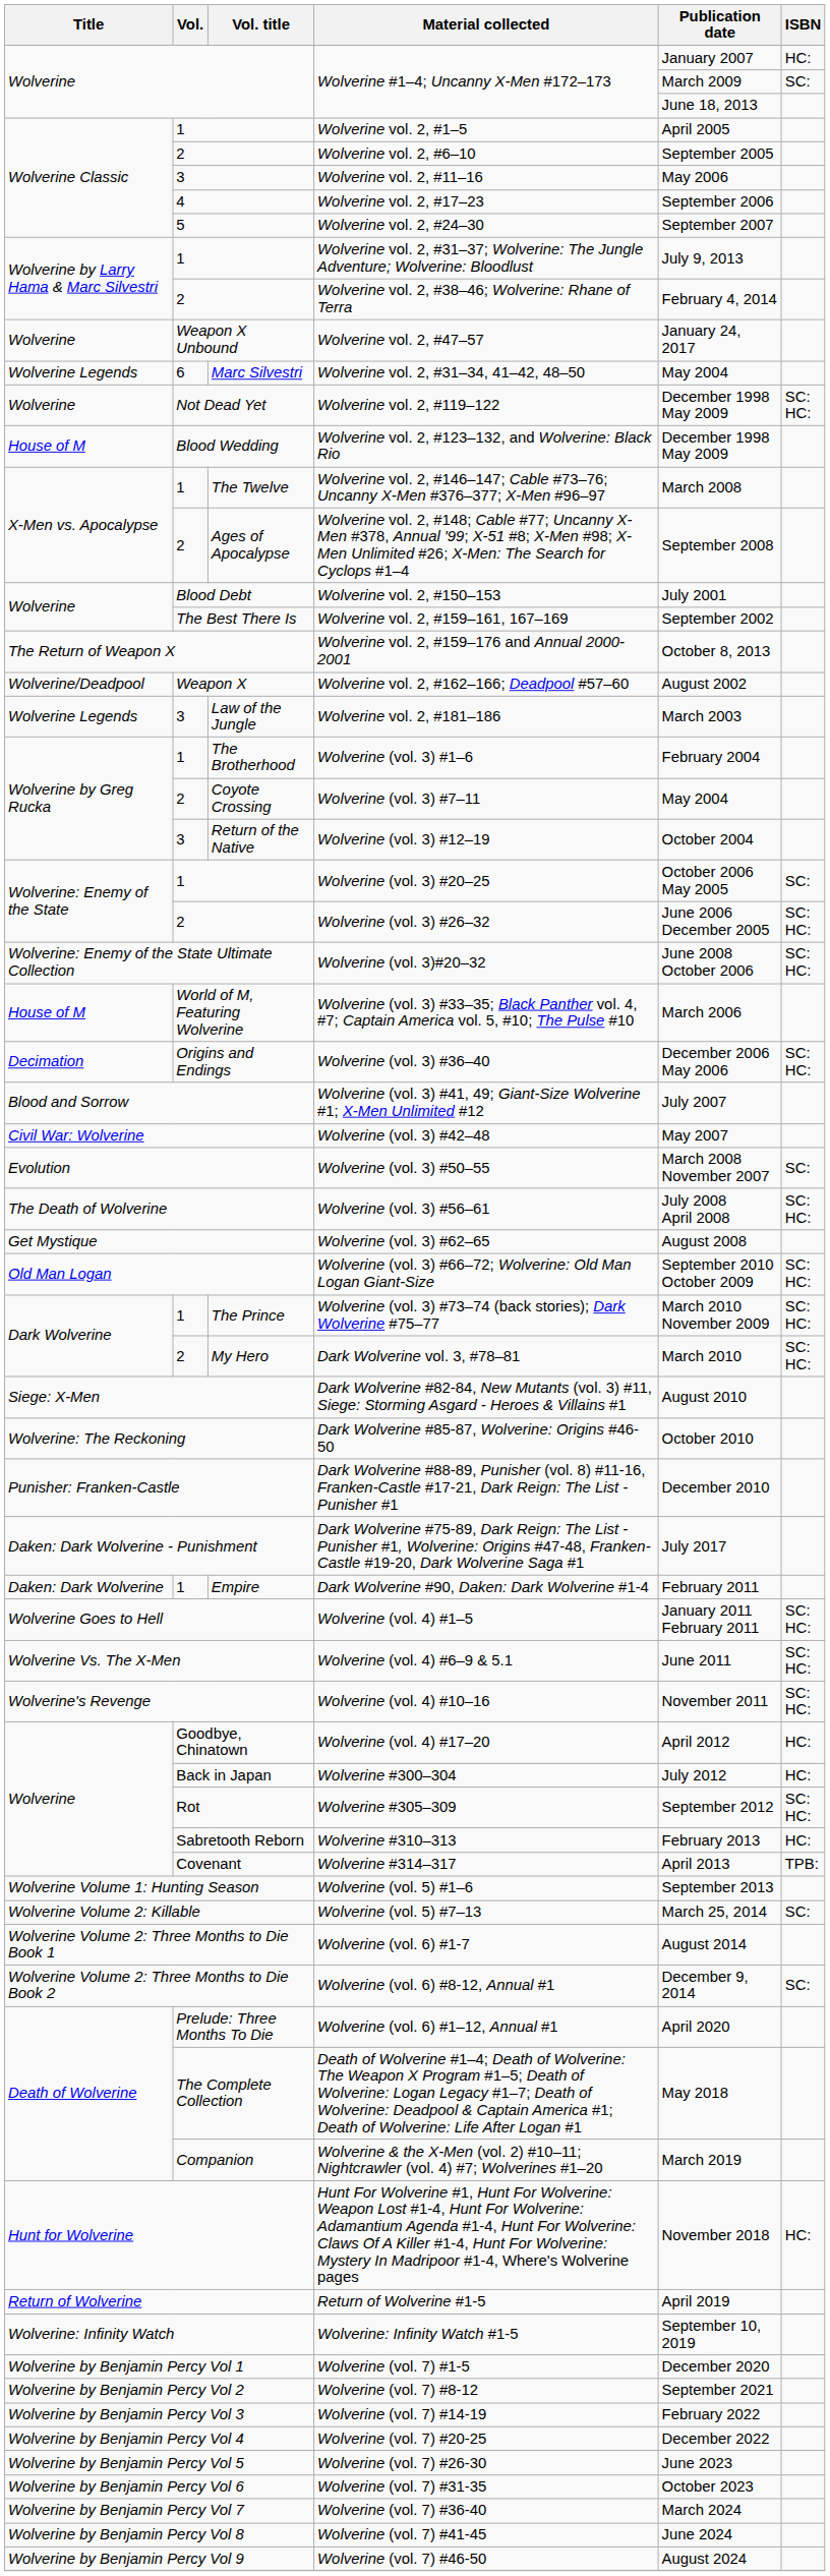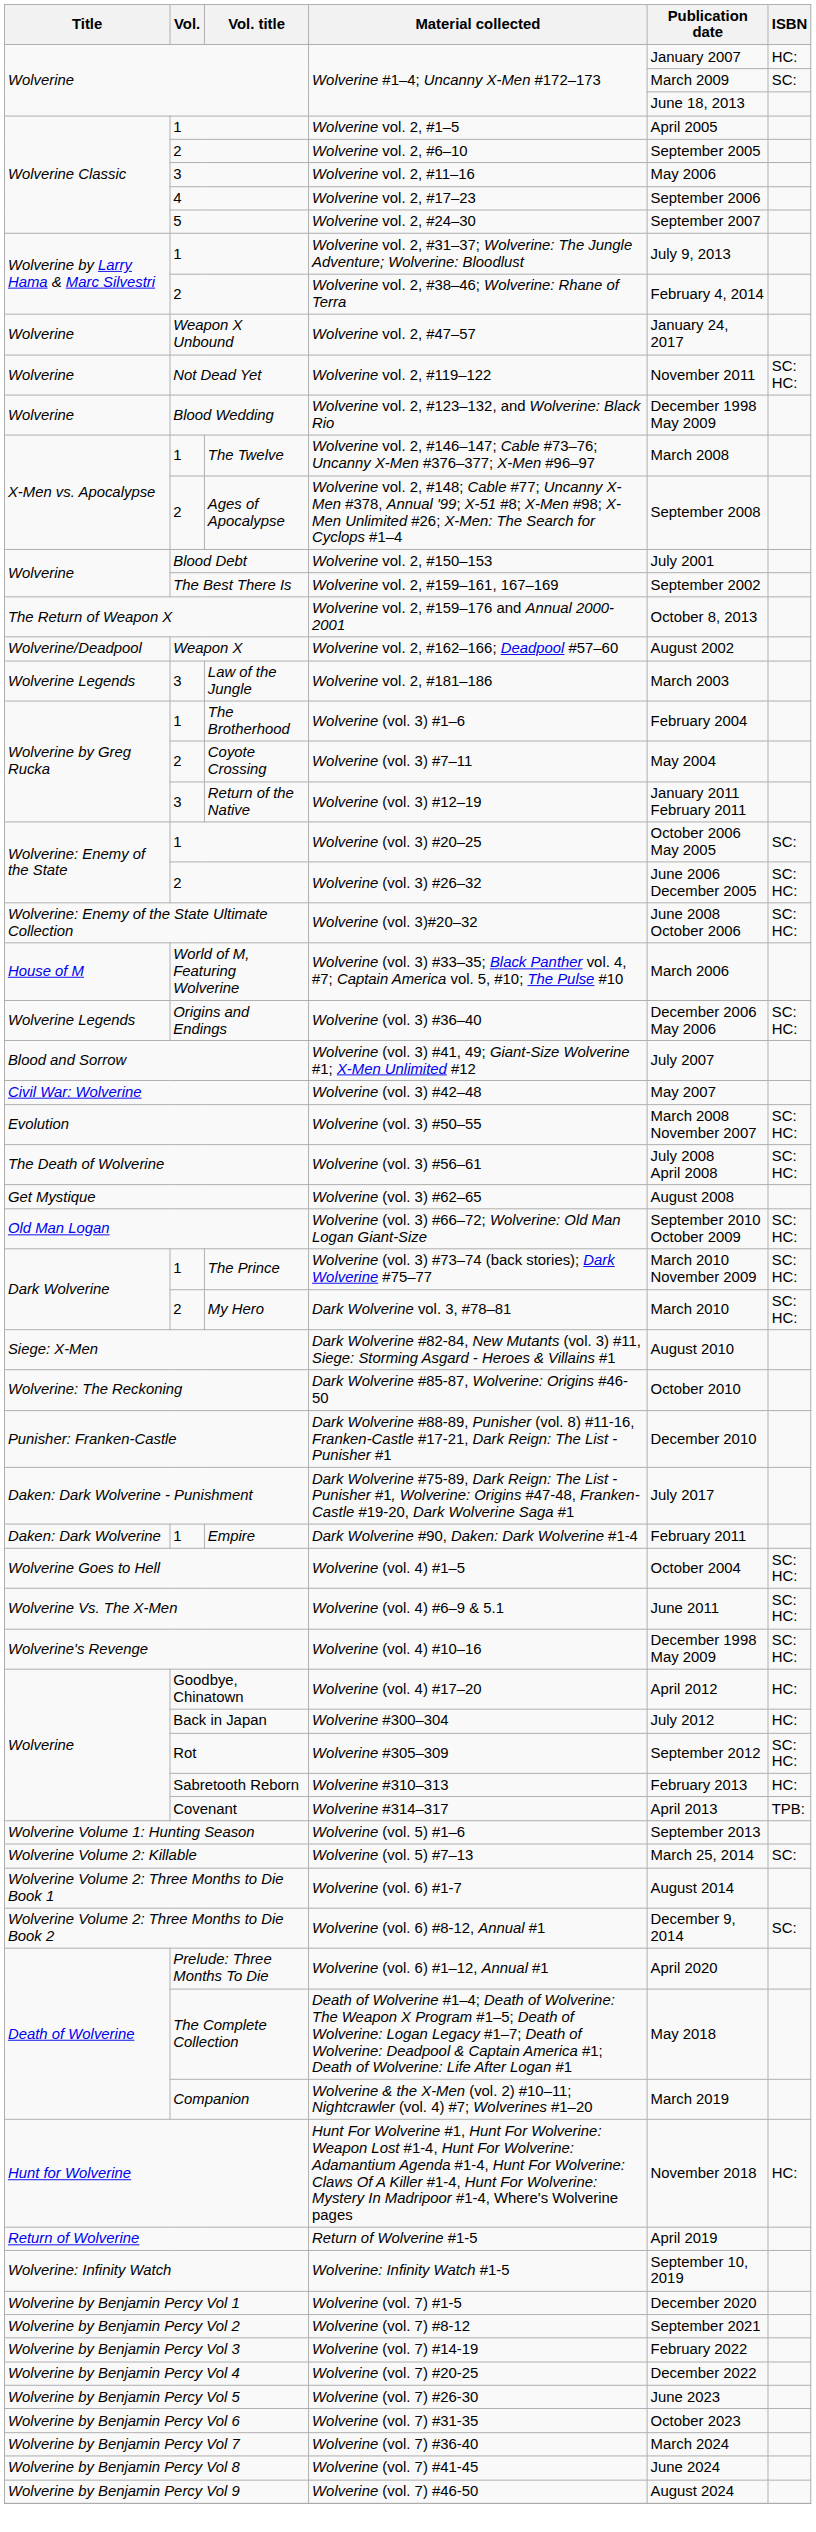- row: Wolverine Legends | 6 | Marc Silvestri | Wolverine vol. 2, #31–34, 41–42, 48–50 | May 2004
Wolverine vol. 2, #119–122 | Publication date: December 1998 May 2009 -> November 2011
Wolverine vol. 2, #123–132, and Wolverine: Black Rio | Title: House of M -> Wolverine
Wolverine (vol. 3) #12–19 | Publication date: October 2004 -> January 2011 February 2011
Wolverine (vol. 3) #36–40 | Title: Decimation -> Wolverine Legends
Wolverine (vol. 3) #50–55 | ISBN: SC: -> SC: HC:
Wolverine (vol. 4) #1–5 | Publication date: January 2011 February 2011 -> October 2004
Wolverine (vol. 4) #10–16 | Publication date: November 2011 -> December 1998 May 2009
